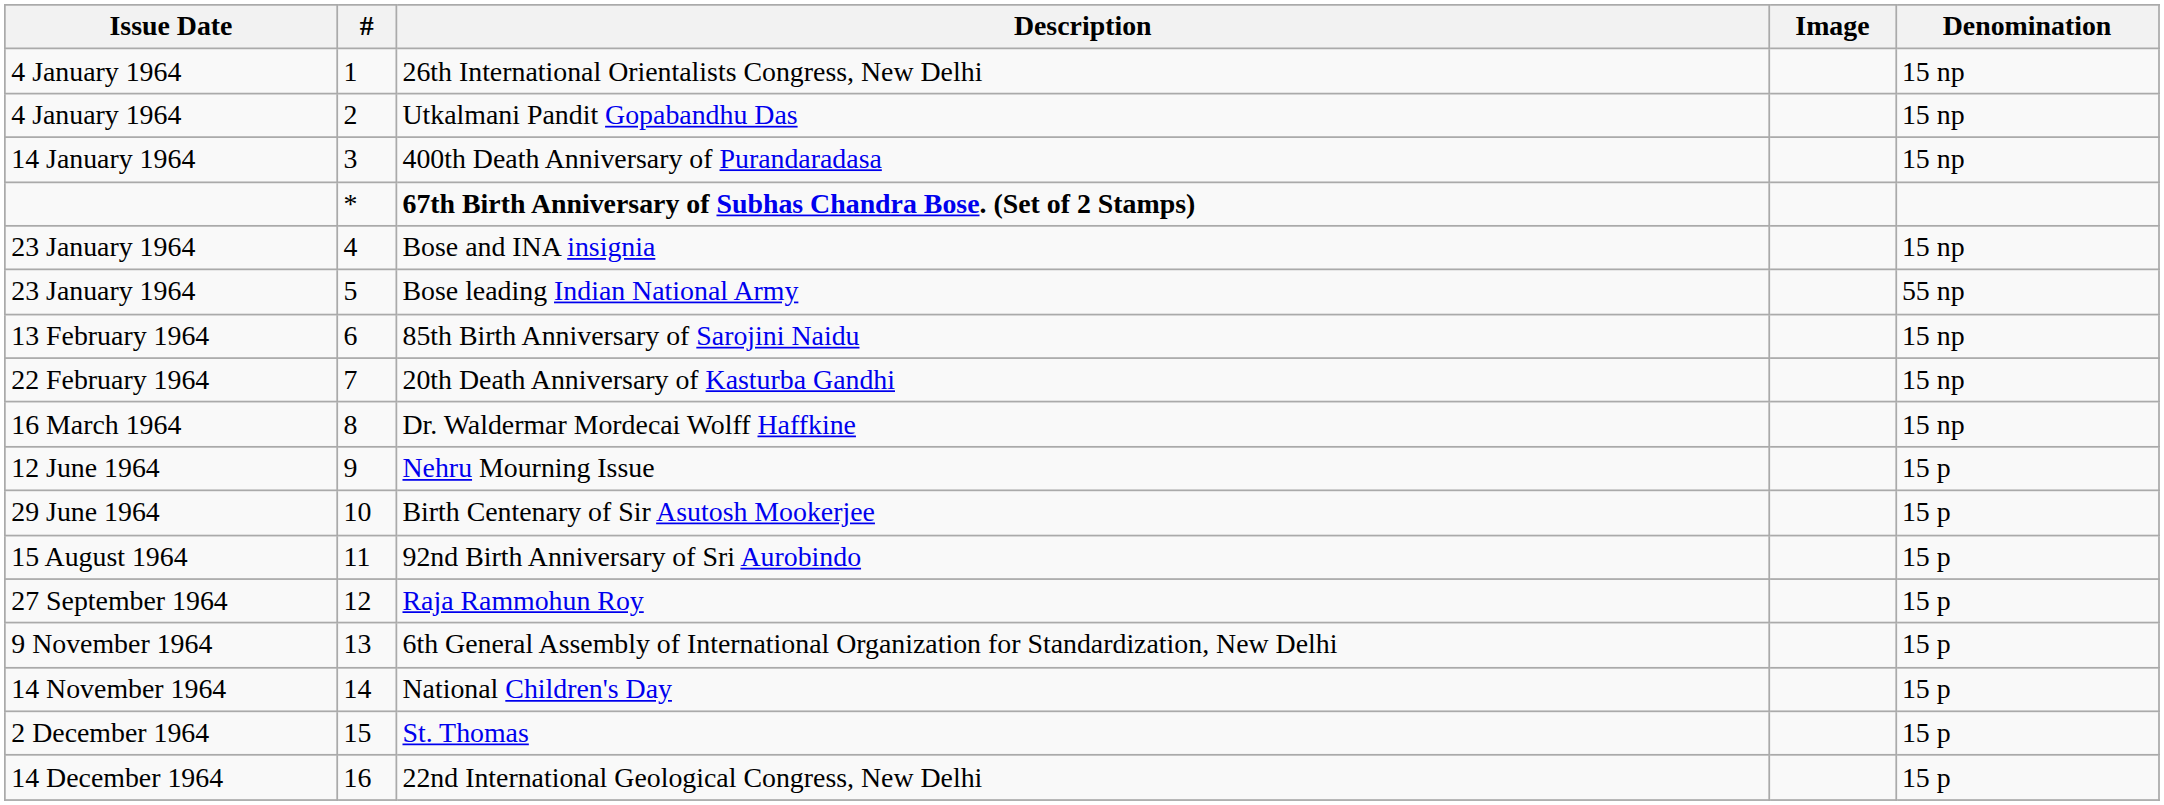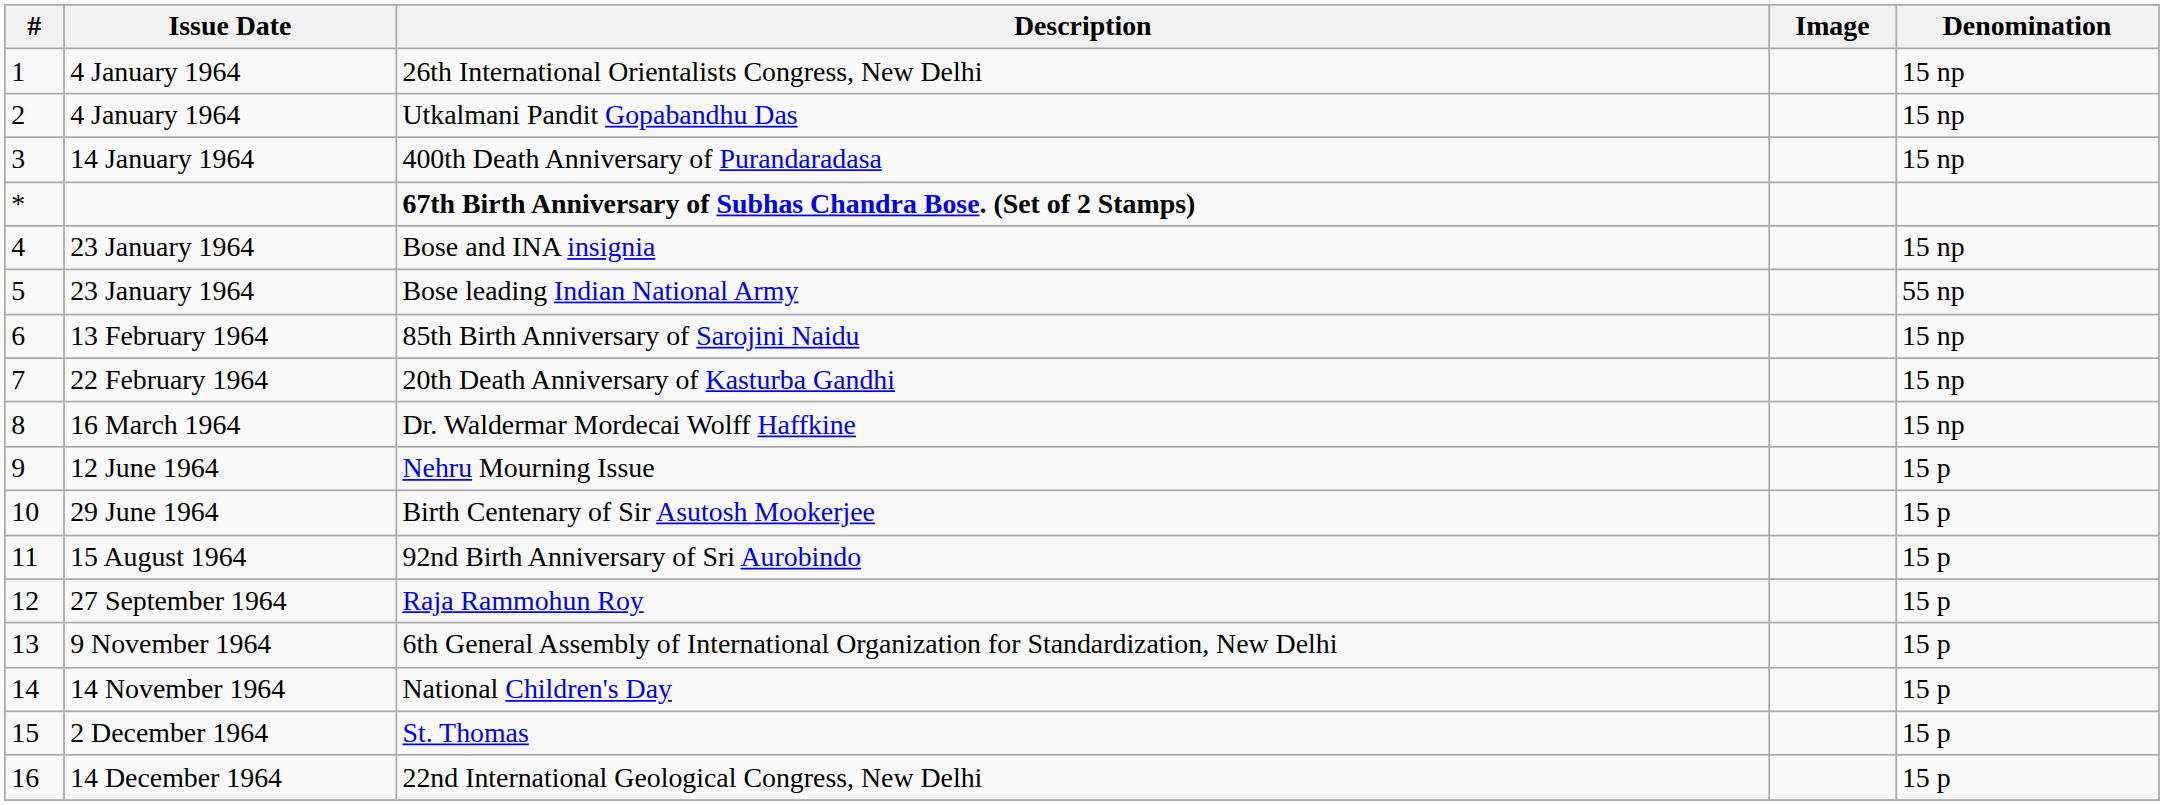columns swapped: # <-> Issue Date
